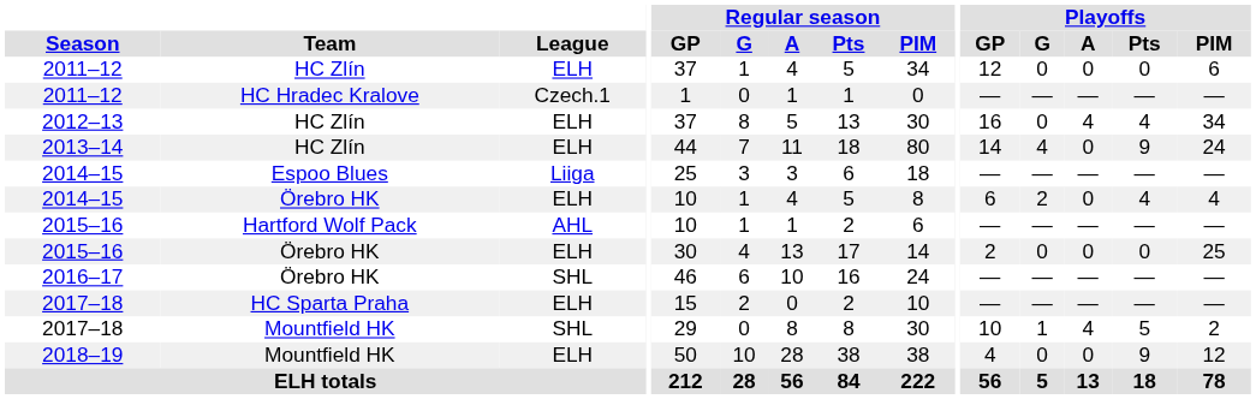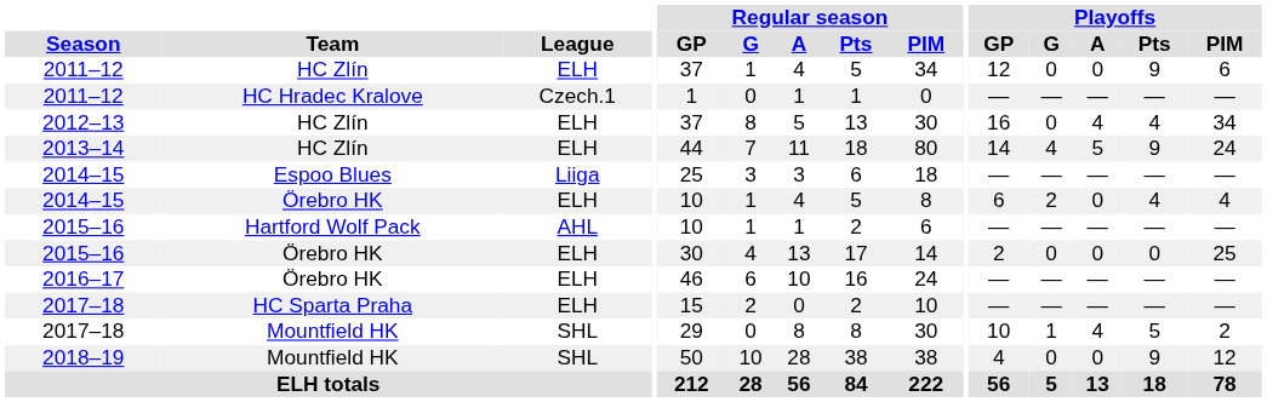2011–12 / HC Zlín | Playoffs / Pts: 0 -> 9
2013–14 | Playoffs / A: 0 -> 5
2016–17 | League: SHL -> ELH
2018–19 | League: ELH -> SHL
